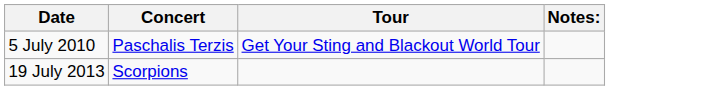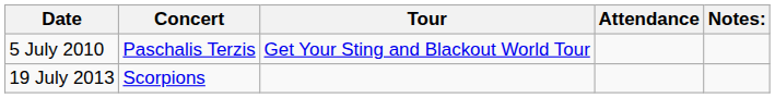+ column: Attendance
